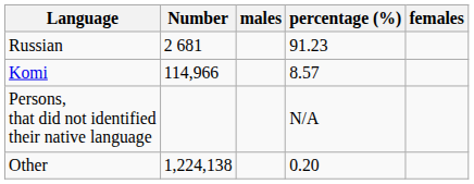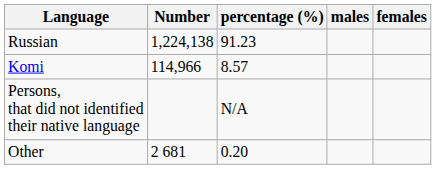columns swapped: percentage (%) <-> males
Russian | Number: 2 681 -> 1,224,138
Other | Number: 1,224,138 -> 2 681
